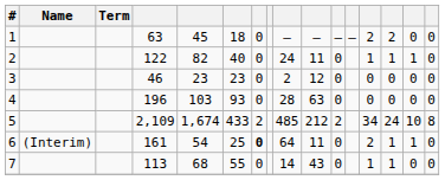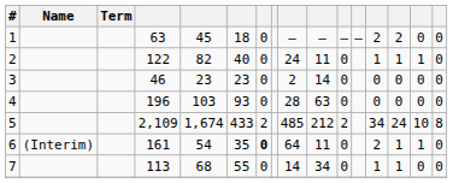3 | column 10: 12 -> 14
6 | column 6: 25 -> 35
7 | column 10: 43 -> 34
